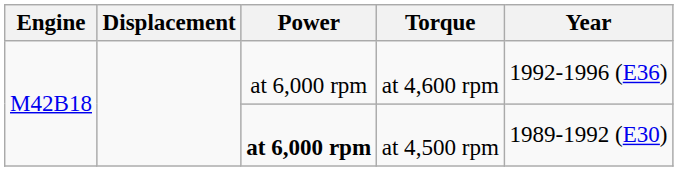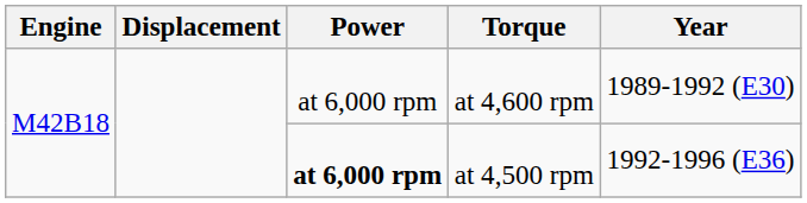at 4,600 rpm | Year: 1992-1996 (E36) -> 1989-1992 (E30)
at 4,500 rpm | Year: 1989-1992 (E30) -> 1992-1996 (E36)
